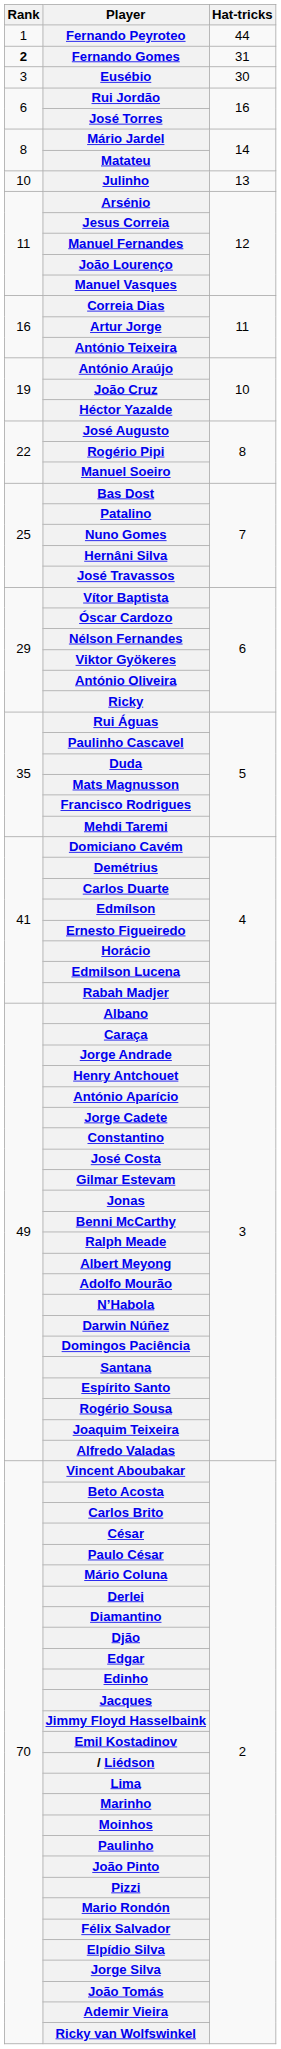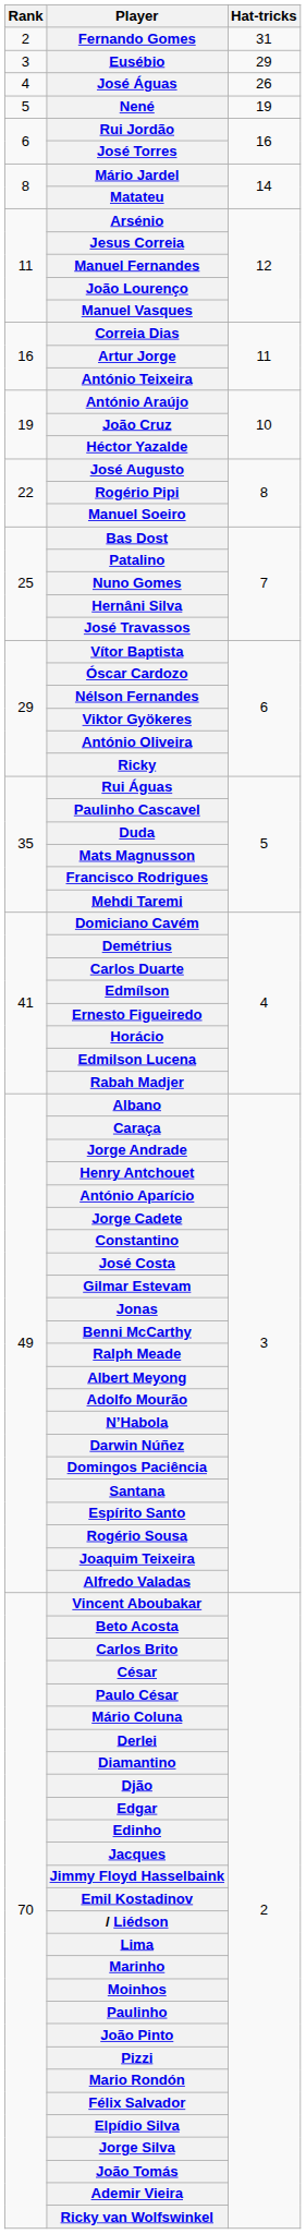- row: 1 | Fernando Peyroteo | 44
Fernando Gomes | Rank: bold -> normal
Eusébio | Hat-tricks: 30 -> 29
+ row: 4 | José Águas | 26
+ row: 5 | Nené | 19
- row: 10 | Julinho | 13
